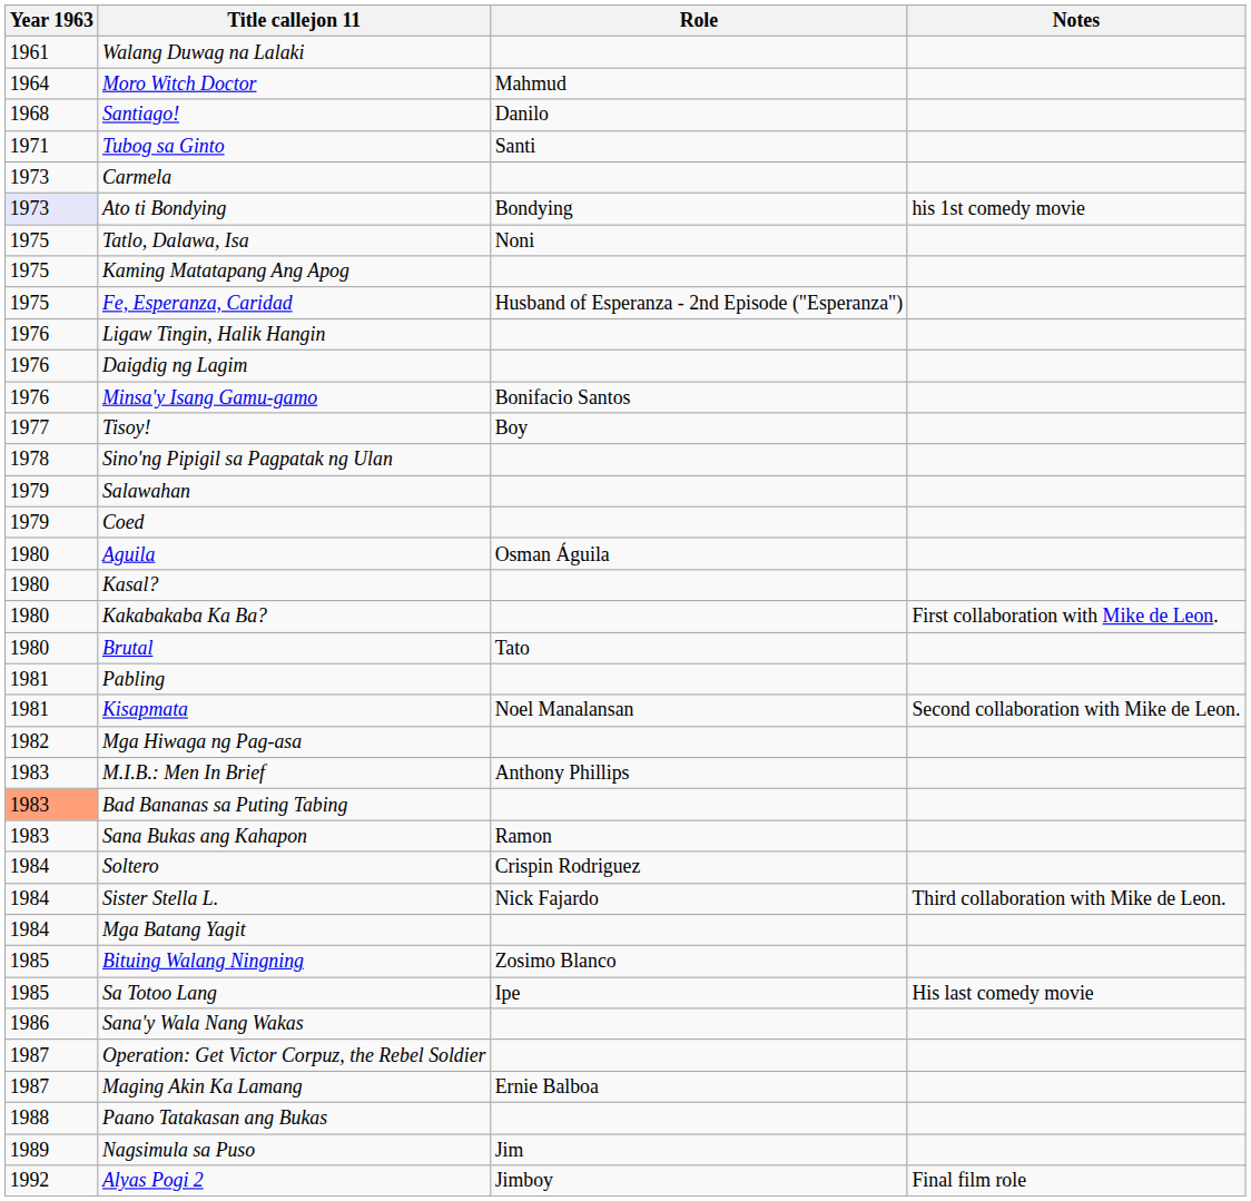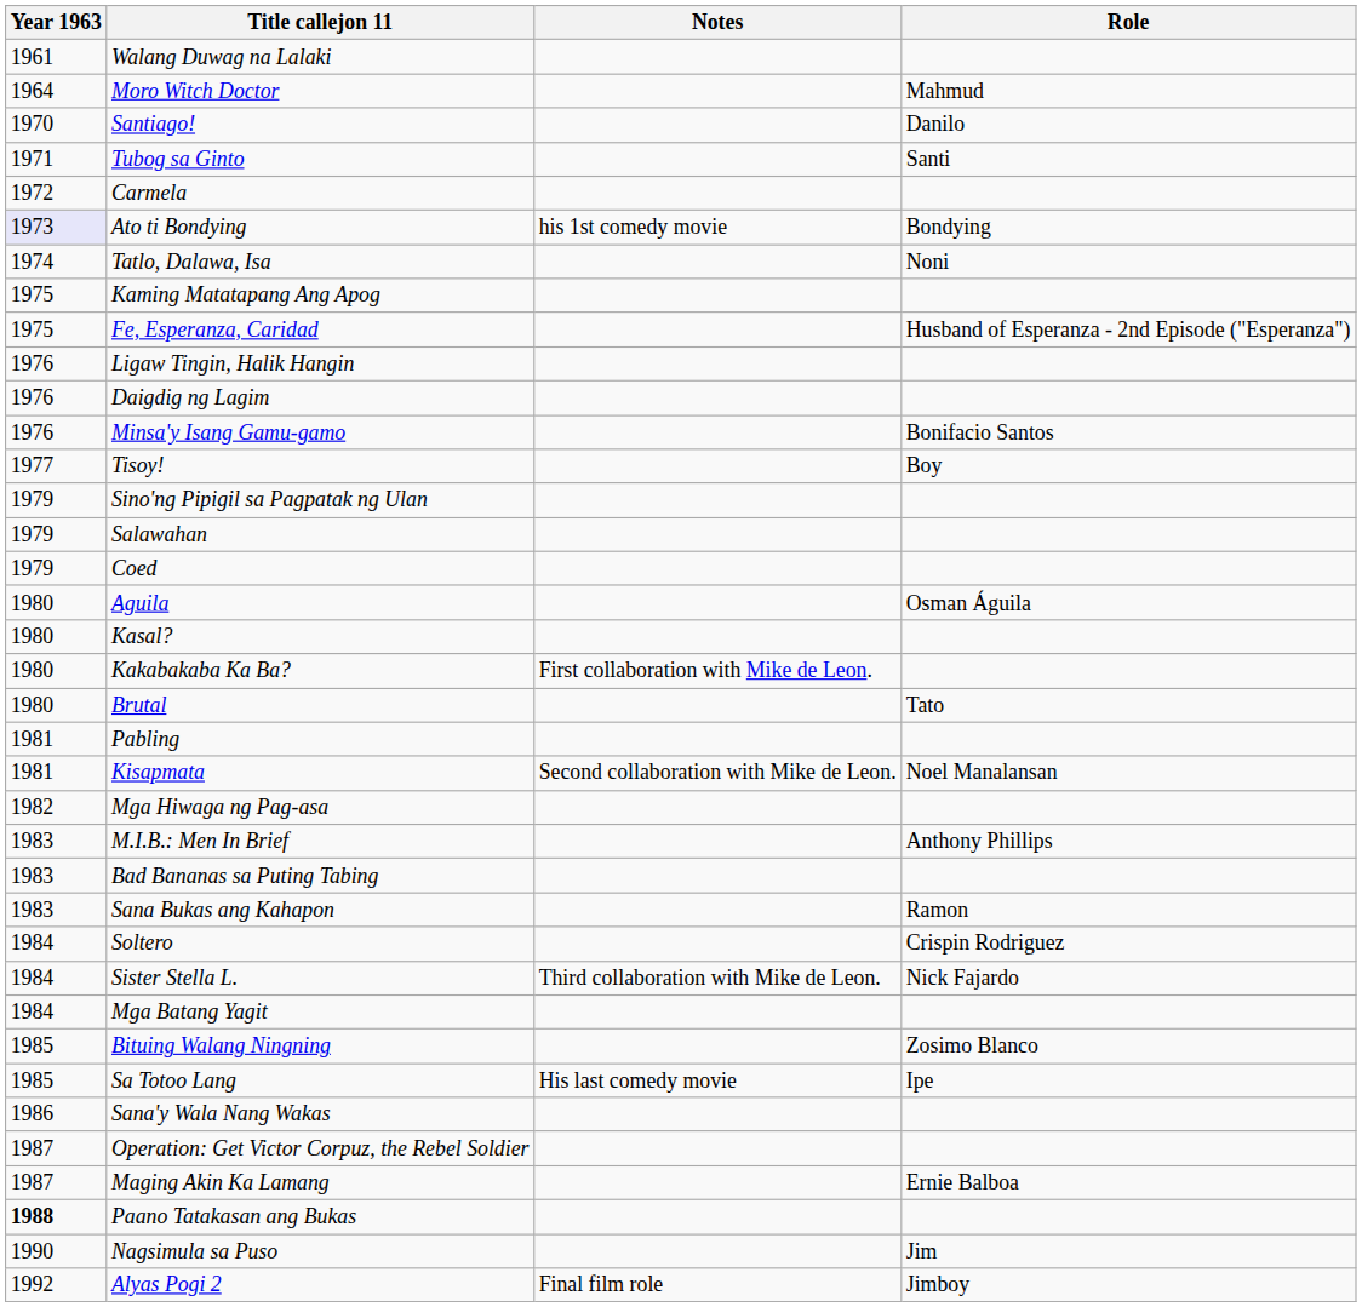columns swapped: Role <-> Notes
Santiago! | Year 1963: 1968 -> 1970
Carmela | Year 1963: 1973 -> 1972
Tatlo, Dalawa, Isa | Year 1963: 1975 -> 1974
Sino'ng Pipigil sa Pagpatak ng Ulan | Year 1963: 1978 -> 1979
Bad Bananas sa Puting Tabing | Year 1963: lightsalmon background -> no background
Paano Tatakasan ang Bukas | Year 1963: normal -> bold
Nagsimula sa Puso | Year 1963: 1989 -> 1990
